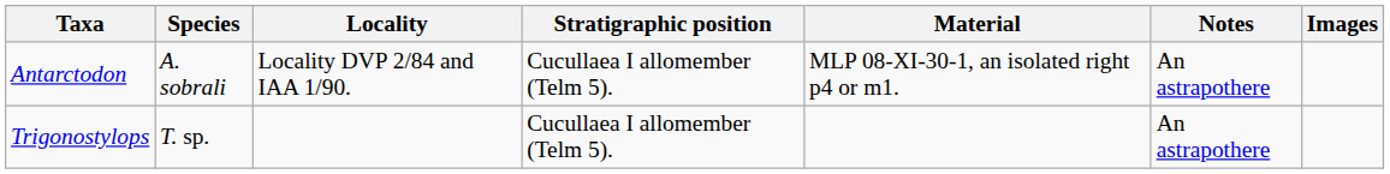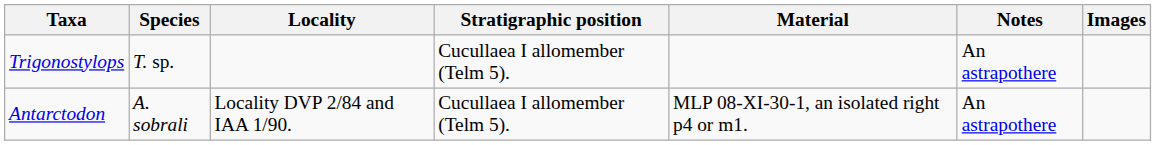rows swapped: Antarctodon <-> Trigonostylops
